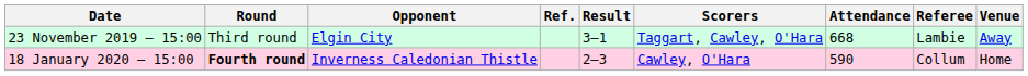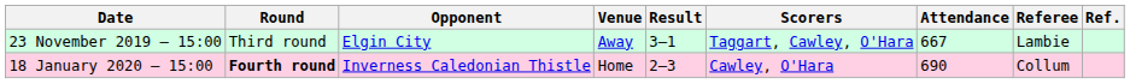columns swapped: Venue <-> Ref.
23 November 2019 – 15:00 | Attendance: 668 -> 667
18 January 2020 – 15:00 | Attendance: 590 -> 690
